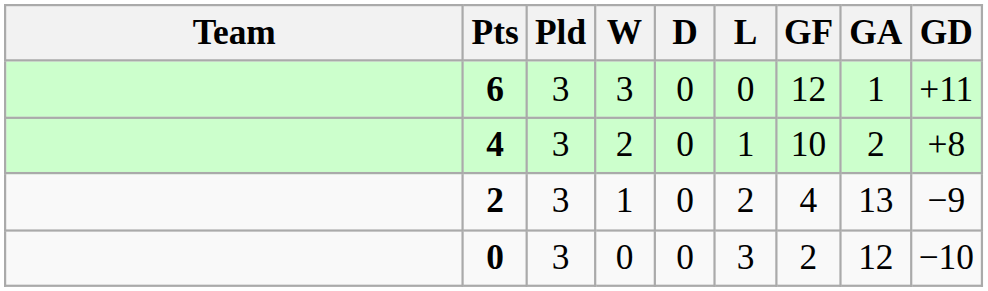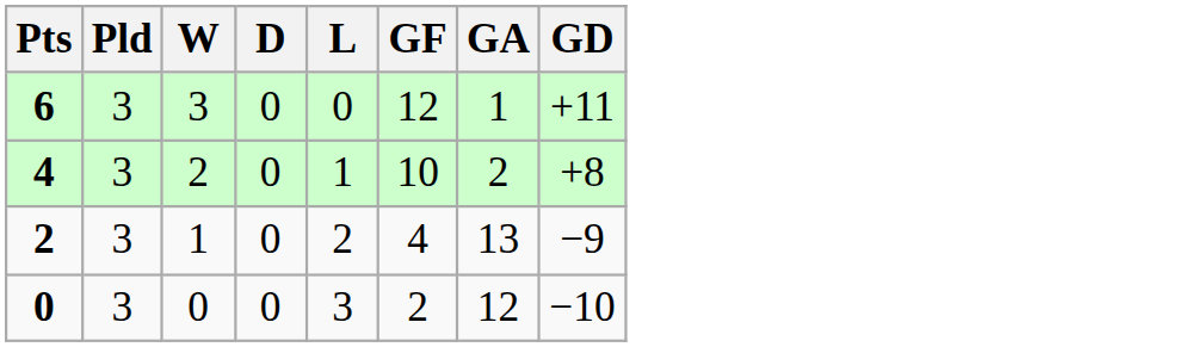- column: Team
